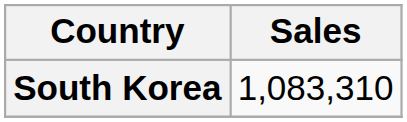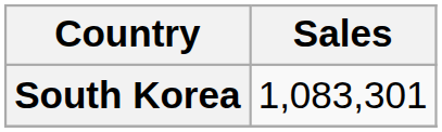South Korea | Sales: 1,083,310 -> 1,083,301
